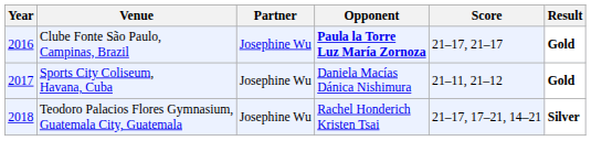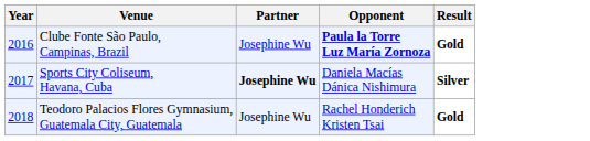- column: Score | 21–17, 21–17 | 21–11, 21–12 | 21–17, 17–21, 14–21
Sports City Coliseum, Havana, Cuba | Partner: normal -> bold
Sports City Coliseum, Havana, Cuba | Result: Gold -> Silver
Teodoro Palacios Flores Gymnasium, Guatemala City, Guatemala | Result: Silver -> Gold
